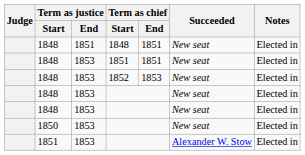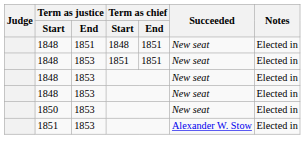- row: 1848 | 1853 | 1852 | 1853 | New seat | Elected in
